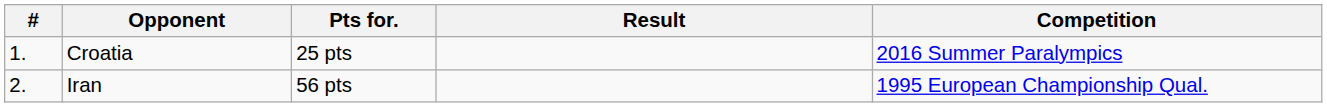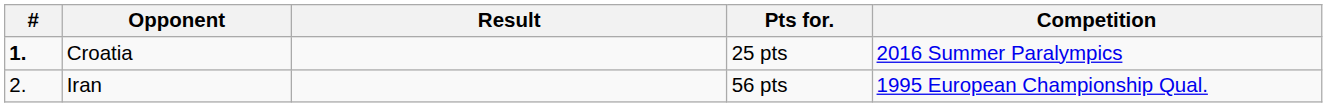columns swapped: Result <-> Pts for.
Croatia | #: normal -> bold
